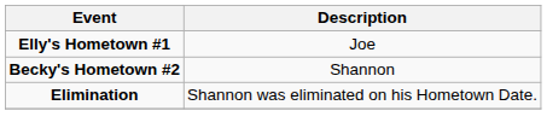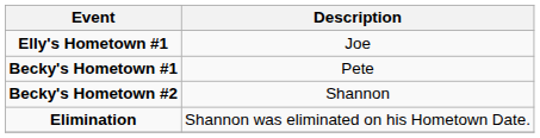+ row: Becky's Hometown #1 | Pete
